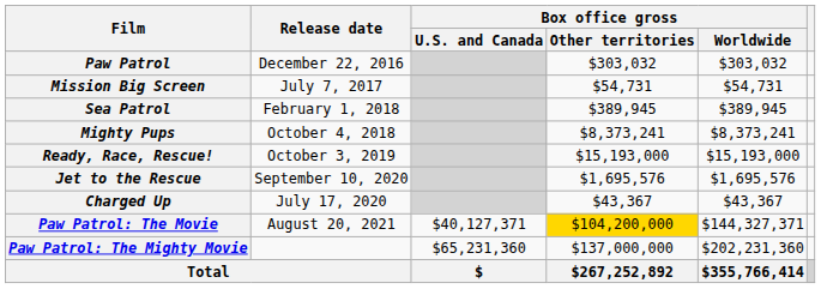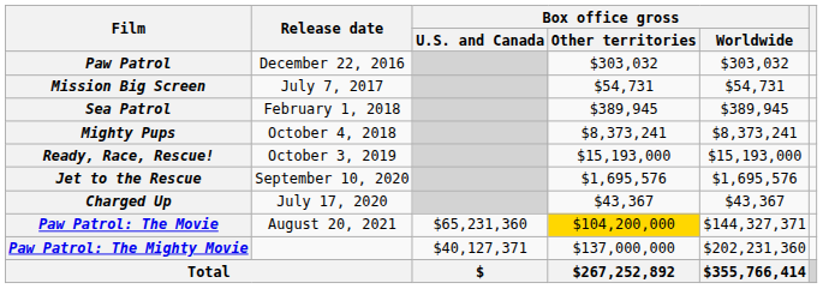Paw Patrol: The Movie | Box office gross / U.S. and Canada: $40,127,371 -> $65,231,360
Paw Patrol: The Mighty Movie | Box office gross / U.S. and Canada: $65,231,360 -> $40,127,371
